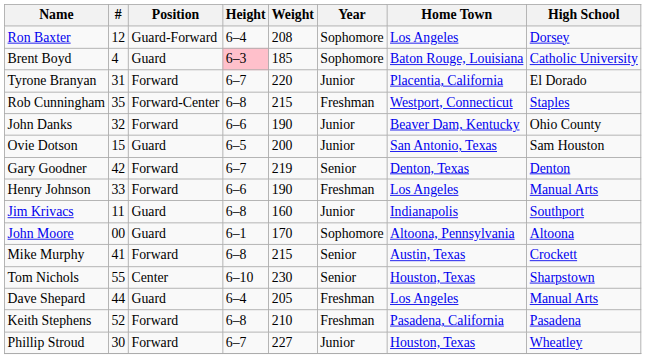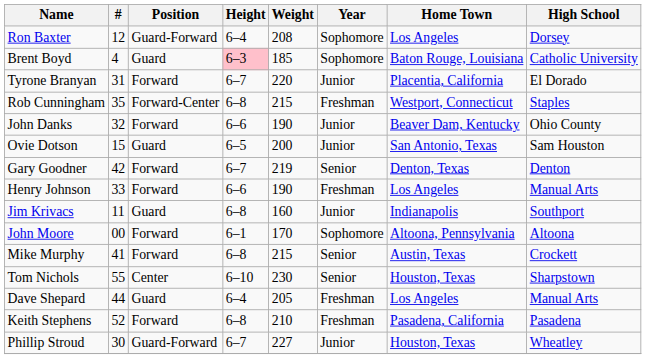John Moore | Position: Guard -> Forward
Phillip Stroud | Position: Forward -> Guard-Forward
